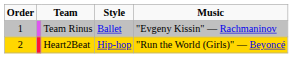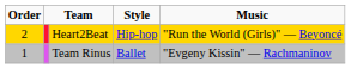rows swapped: Team Rinus <-> Heart2Beat
